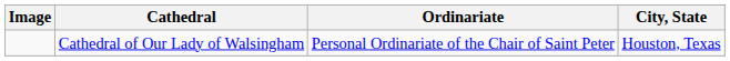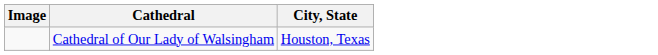- column: Ordinariate | Personal Ordinariate of the Chair of Saint Peter
